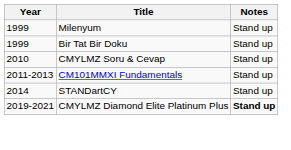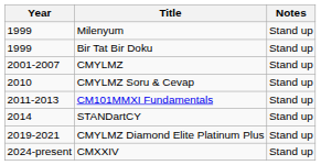+ row: 2001-2007 | CMYLMZ | Stand up
CMYLMZ Diamond Elite Platinum Plus | Notes: bold -> normal
+ row: 2024-present | CMXXIV | Stand up
